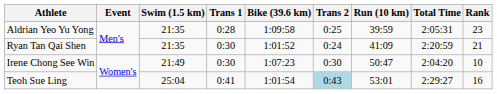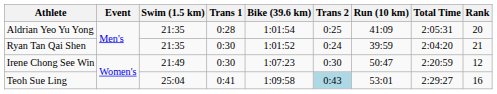Aldrian Yeo Yu Yong | Bike (39.6 km): 1:09:58 -> 1:01:54
Aldrian Yeo Yu Yong | Run (10 km): 39:59 -> 41:09
Aldrian Yeo Yu Yong | Rank: 23 -> 20
Ryan Tan Qai Shen | Run (10 km): 41:09 -> 39:59
Ryan Tan Qai Shen | Total Time: 2:20:59 -> 2:04:20
Irene Chong See Win | Total Time: 2:04:20 -> 2:20:59
Irene Chong See Win | Rank: 10 -> 12
Teoh Sue Ling | Bike (39.6 km): 1:01:54 -> 1:09:58
